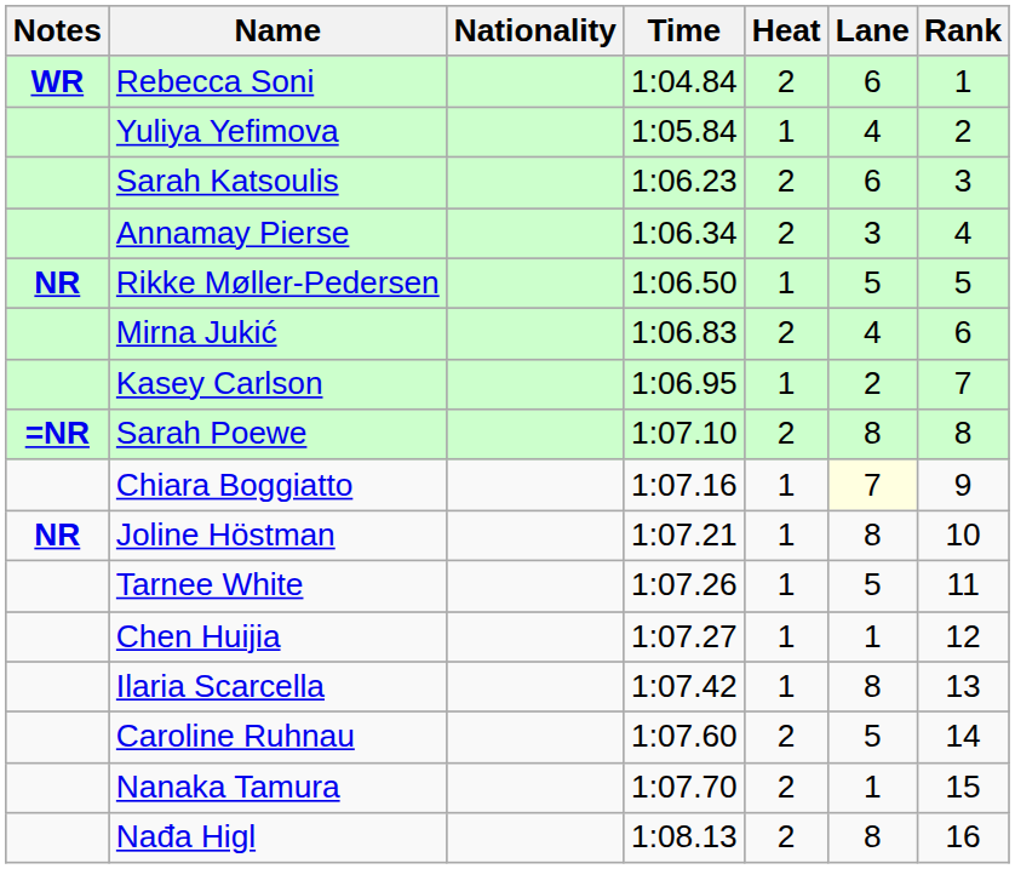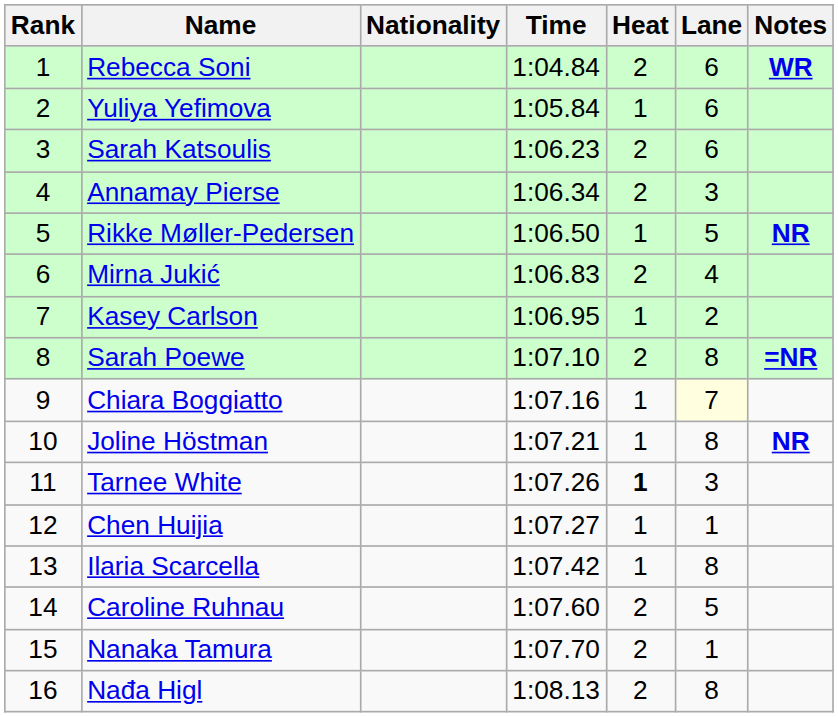columns swapped: Rank <-> Notes
Yuliya Yefimova | Lane: 4 -> 6
Tarnee White | Heat: normal -> bold
Tarnee White | Lane: 5 -> 3
